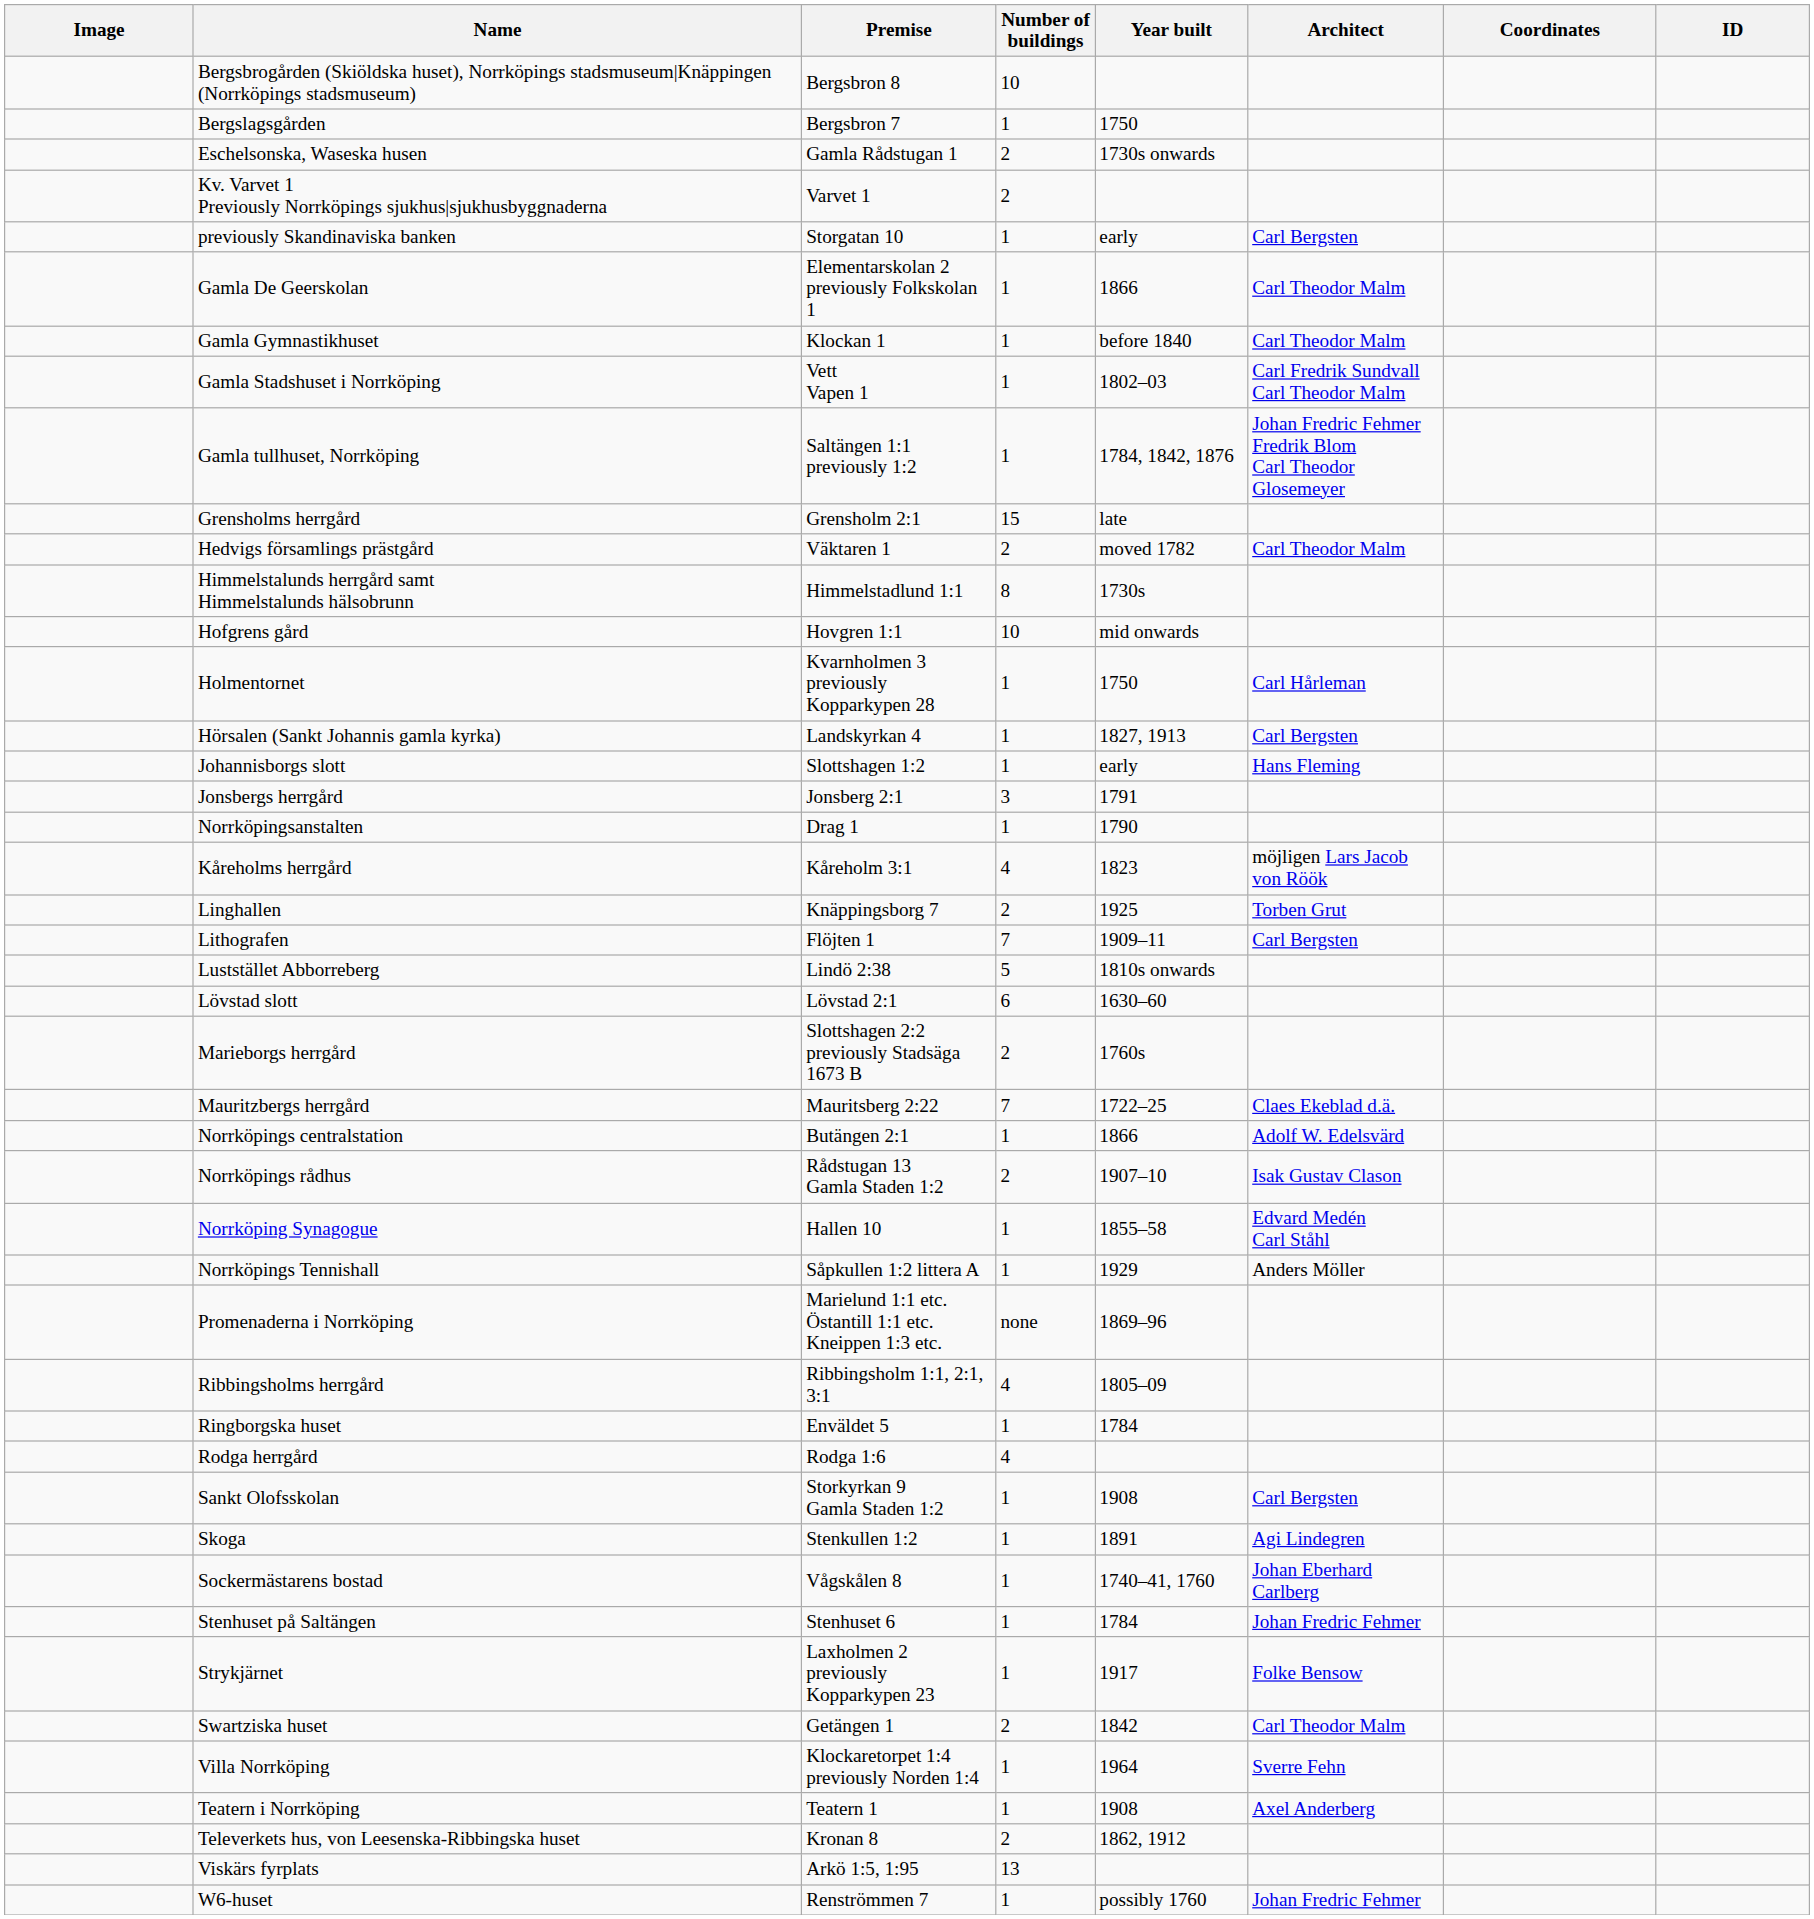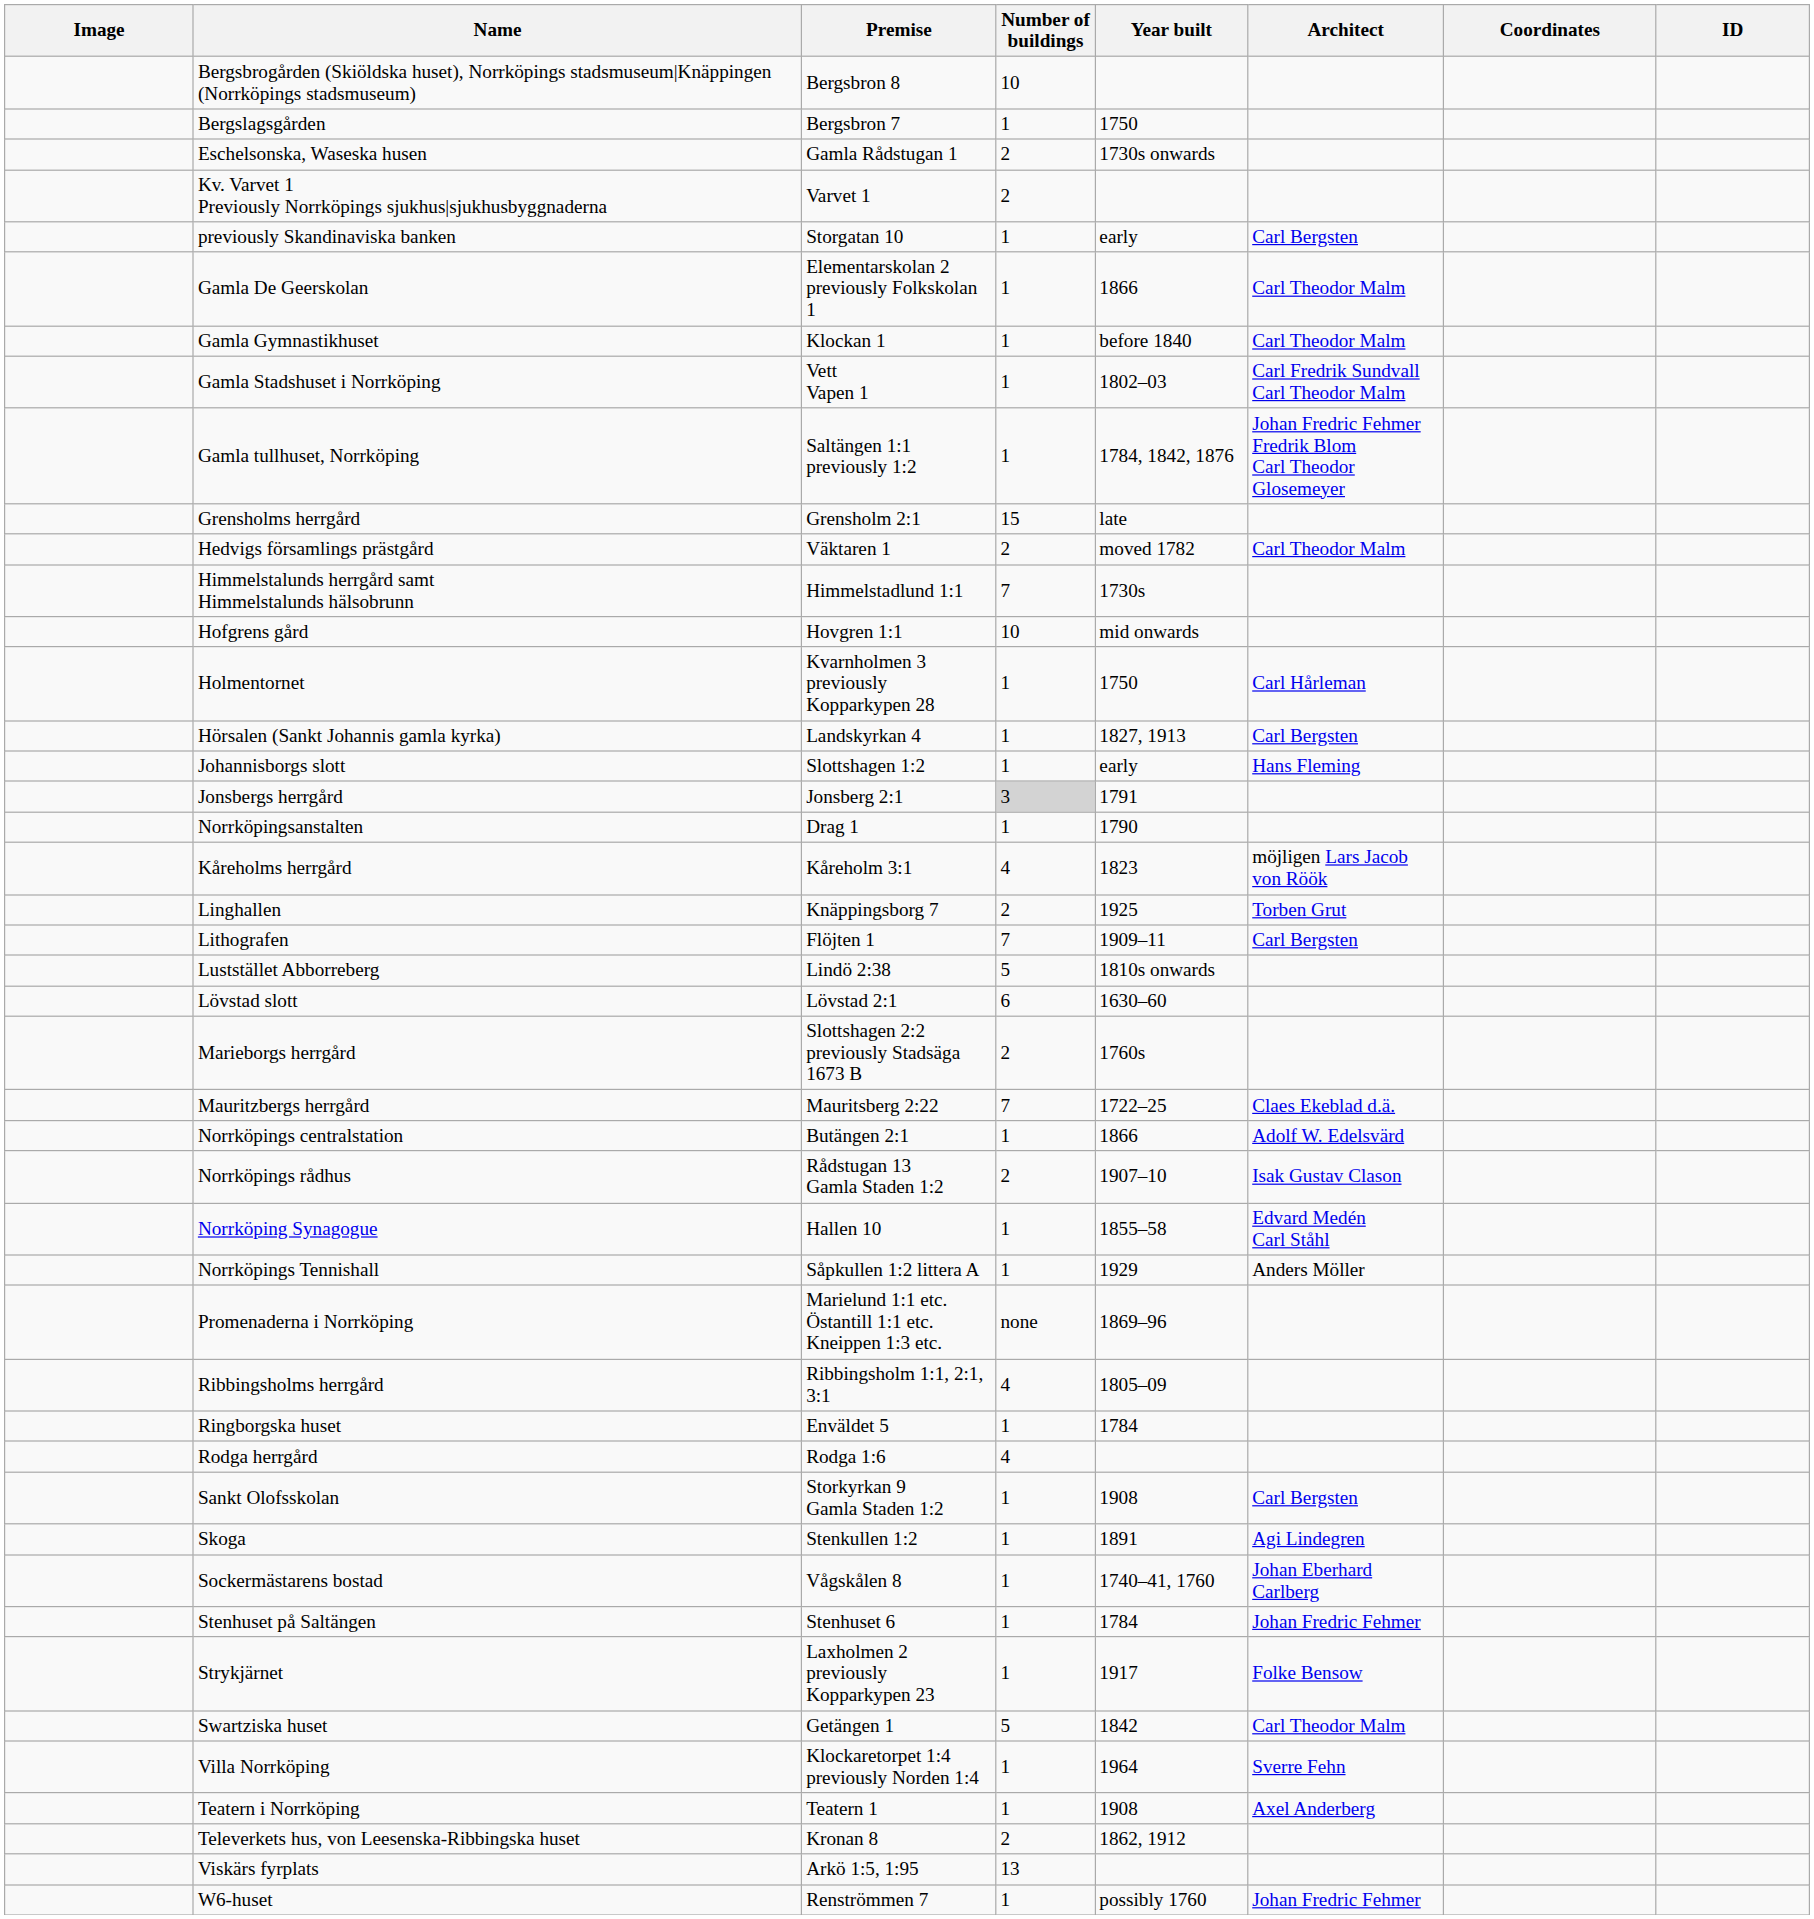Himmelstalunds herrgård samt Himmelstalunds hälsobrunn | Number of buildings: 8 -> 7
Jonsbergs herrgård | Number of buildings: no background -> lightgrey background
Swartziska huset | Number of buildings: 2 -> 5
